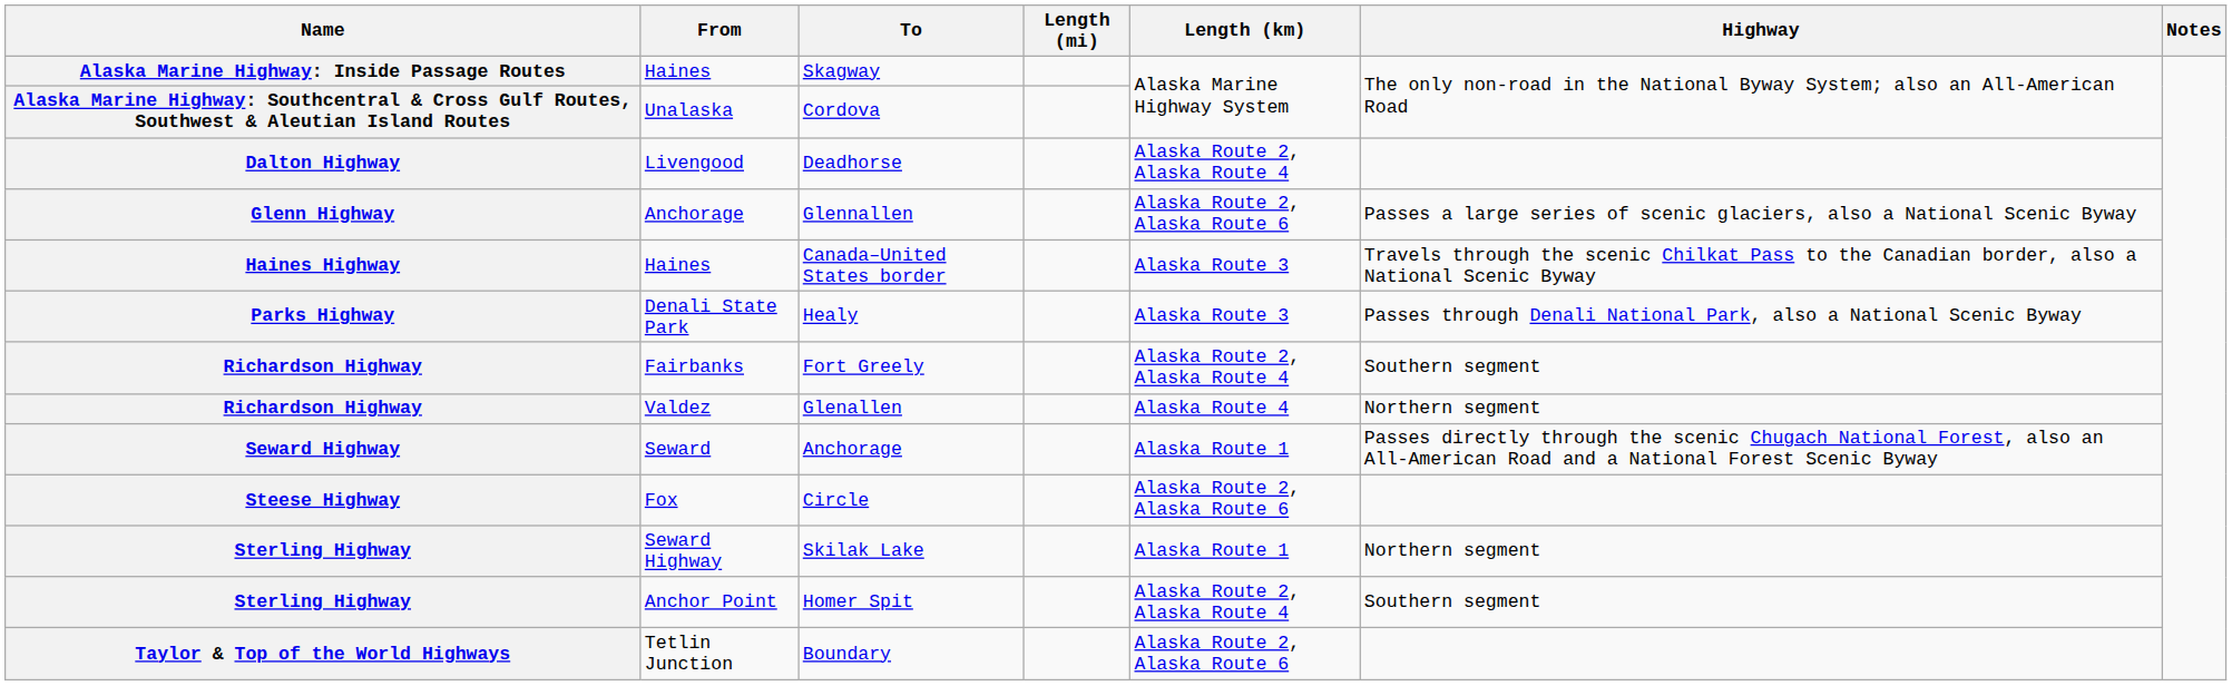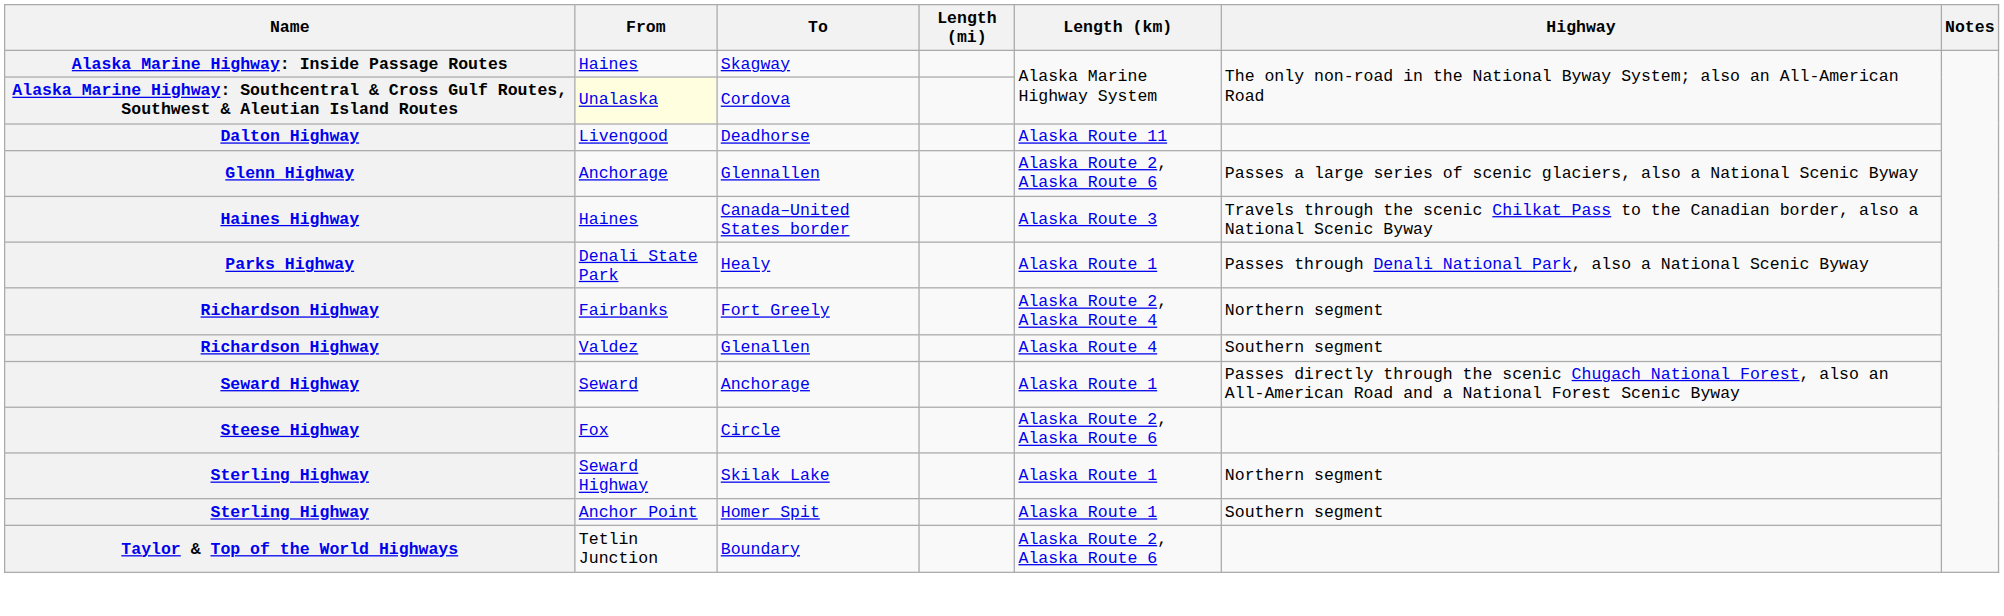Cordova | From: no background -> lightyellow background
Deadhorse | Length (km): Alaska Route 2, Alaska Route 4 -> Alaska Route 11
Healy | Length (km): Alaska Route 3 -> Alaska Route 1
Fort Greely | Highway: Southern segment -> Northern segment
Glenallen | Highway: Northern segment -> Southern segment
Homer Spit | Length (km): Alaska Route 2, Alaska Route 4 -> Alaska Route 1
